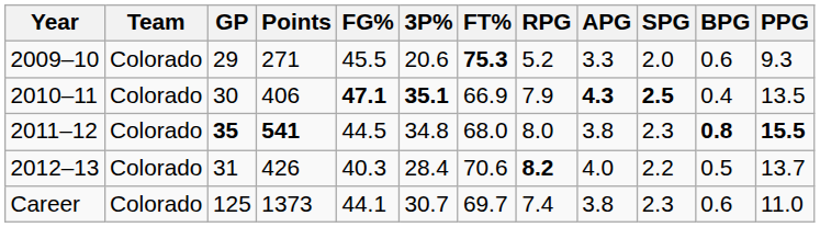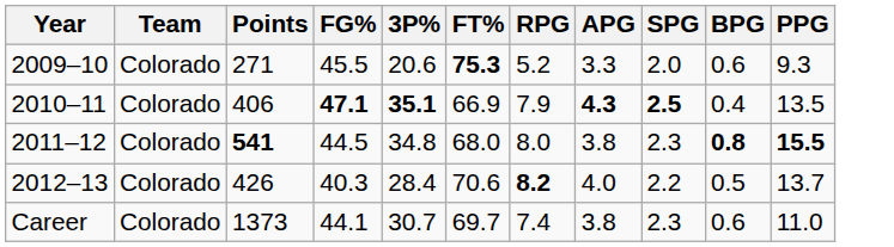- column: GP | 29 | 30 | 35 | 31 | 125
